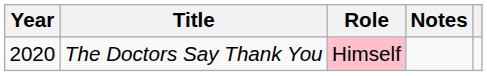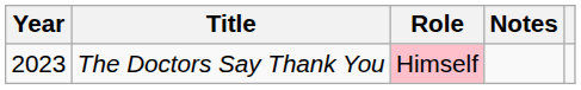The Doctors Say Thank You | Year: 2020 -> 2023
